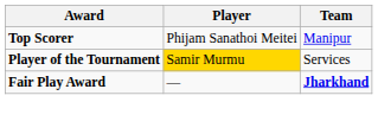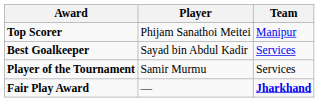+ row: Best Goalkeeper | Sayad bin Abdul Kadir | Services
Player of the Tournament | Player: gold background -> no background
